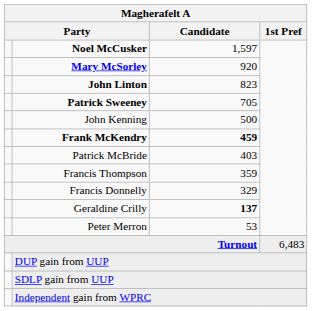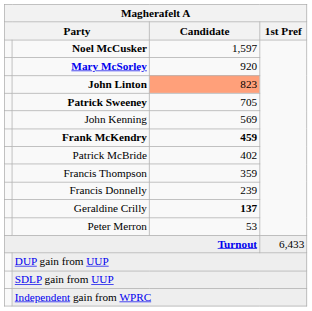John Linton | Magherafelt A / Candidate: no background -> lightsalmon background
John Kenning | Magherafelt A / Candidate: 500 -> 569
Patrick McBride | Magherafelt A / Candidate: 403 -> 402
Francis Donnelly | Magherafelt A / Candidate: 329 -> 239
Turnout | Magherafelt A / 1st Pref: 6,483 -> 6,433
